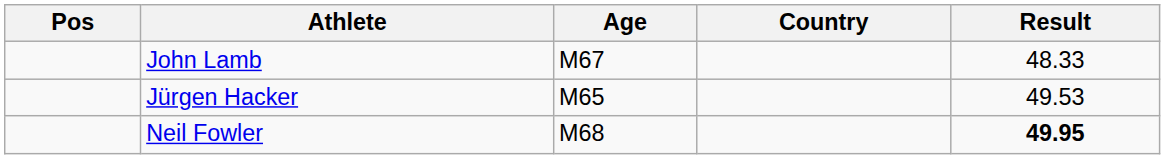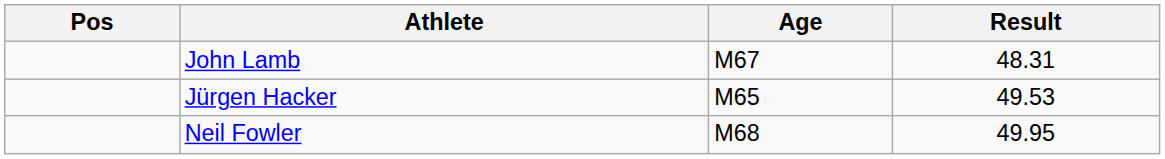- column: Country
John Lamb | Result: 48.33 -> 48.31
Neil Fowler | Result: bold -> normal
